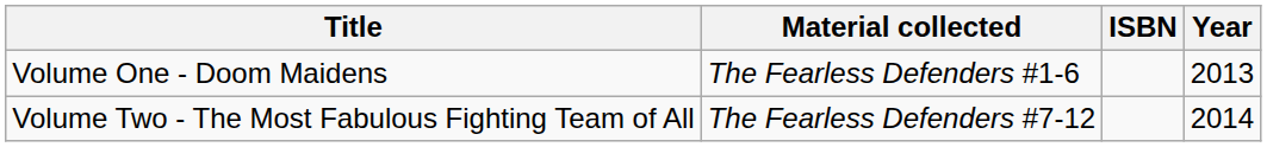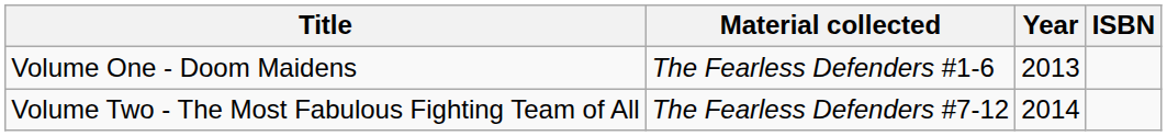columns swapped: Year <-> ISBN
